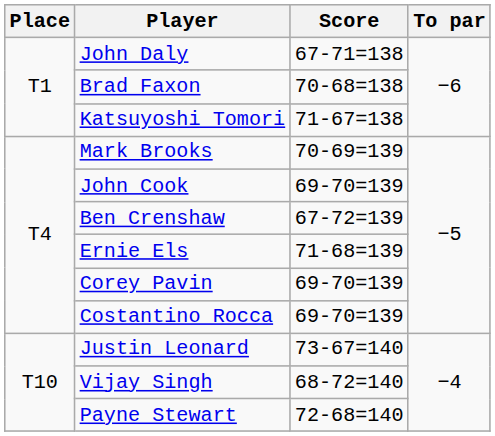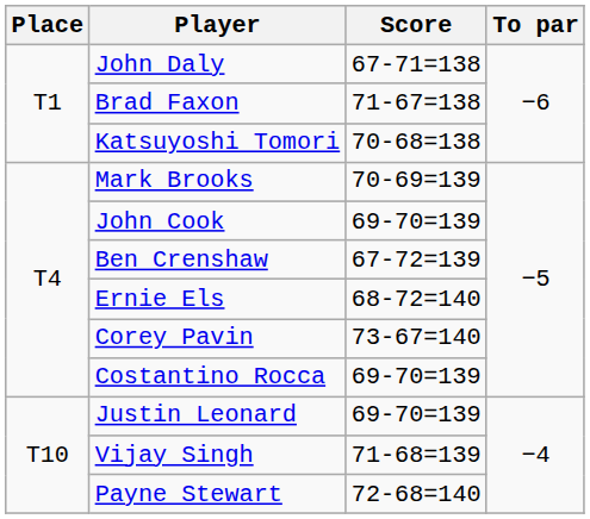Brad Faxon | Score: 70-68=138 -> 71-67=138
Katsuyoshi Tomori | Score: 71-67=138 -> 70-68=138
Ernie Els | Score: 71-68=139 -> 68-72=140
Corey Pavin | Score: 69-70=139 -> 73-67=140
Justin Leonard | Score: 73-67=140 -> 69-70=139
Vijay Singh | Score: 68-72=140 -> 71-68=139
